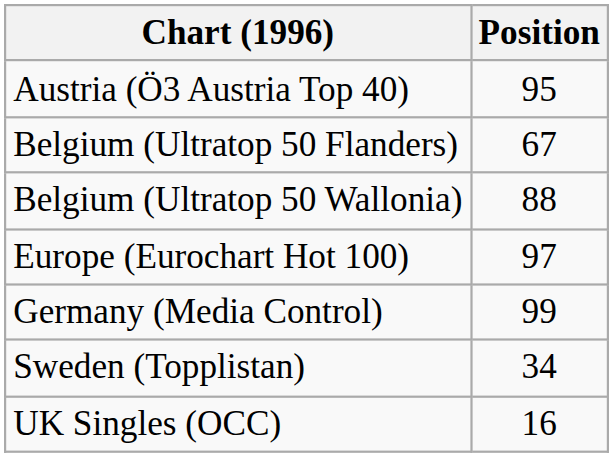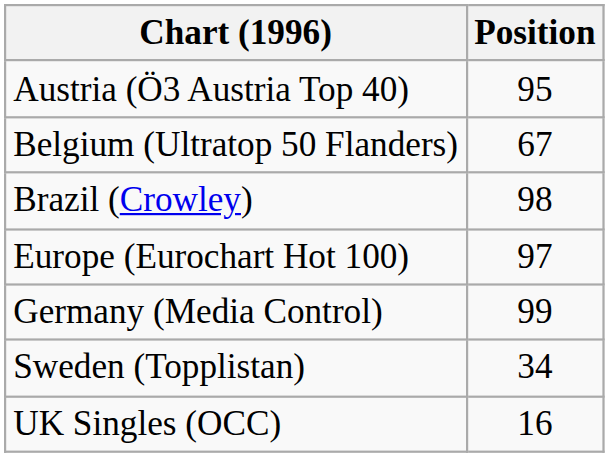- row: Belgium (Ultratop 50 Wallonia) | 88
+ row: Brazil (Crowley) | 98
